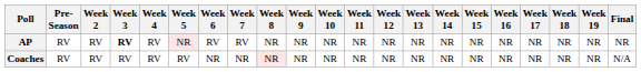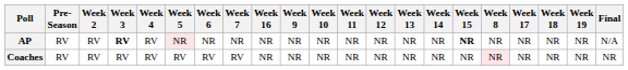columns swapped: Week 8 <-> Week 16
AP | Week 6: RV -> NR
AP | Week 7: RV -> NR
AP | Week 15: normal -> bold
AP | Final: NR -> N/A
Coaches | Week 6: NR -> RV
Coaches | Week 7: NR -> RV
Coaches | Final: N/A -> NR
